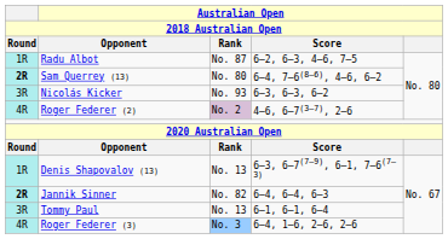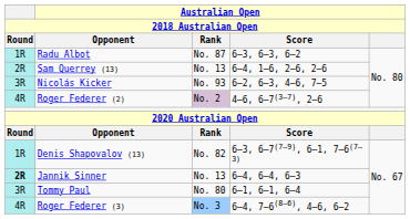Radu Albot | Australian Open / Score: 6–2, 6–3, 4–6, 7–5 -> 6–3, 6–3, 6–2
Sam Querrey (13) | Round: bold -> normal
Sam Querrey (13) | Australian Open / Rank: No. 80 -> No. 13
Sam Querrey (13) | Australian Open / Score: 6–4, 7–6(8–6), 4–6, 6–2 -> 6–4, 1–6, 2–6, 2–6
Nicolás Kicker | Australian Open / Score: 6–3, 6–3, 6–2 -> 6–2, 6–3, 4–6, 7–5
Denis Shapovalov (13) | Australian Open / Rank: No. 13 -> No. 82
Jannik Sinner | Australian Open / Rank: No. 82 -> No. 13
Tommy Paul | Australian Open / Rank: No. 13 -> No. 80
Roger Federer (3) | Australian Open / Score: 6–4, 1–6, 2–6, 2–6 -> 6–4, 7–6(8–6), 4–6, 6–2
